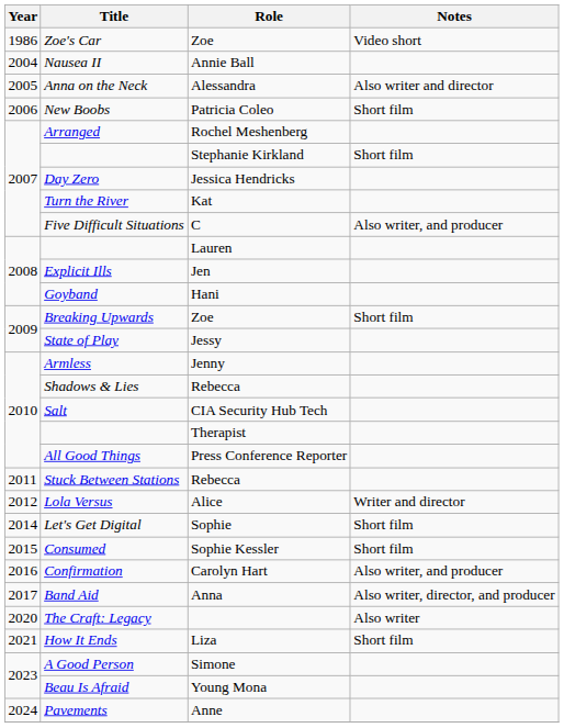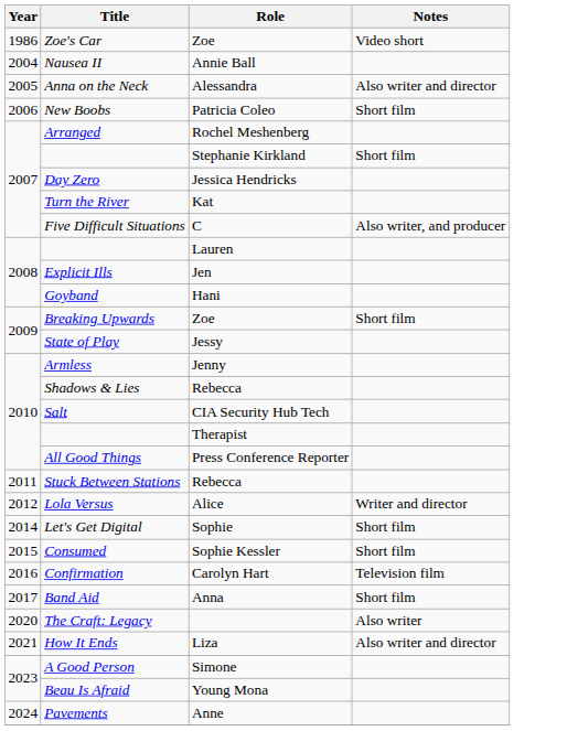Confirmation | Notes: Also writer, and producer -> Television film
Band Aid | Notes: Also writer, director, and producer -> Short film
How It Ends | Notes: Short film -> Also writer and director
